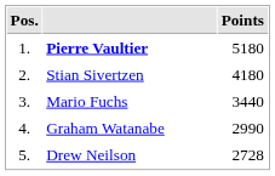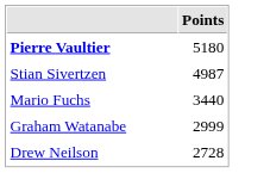- column: Pos. | 1. | 2. | 3. | 4. | 5.
Stian Sivertzen | Points: 4180 -> 4987
Graham Watanabe | Points: 2990 -> 2999
